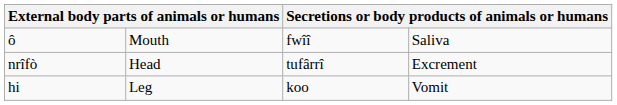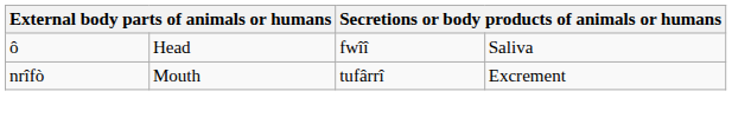ô | column 2: Mouth -> Head
nrîfò | column 2: Head -> Mouth
- row: hi | Leg | koo | Vomit
